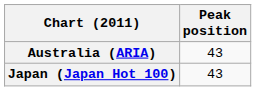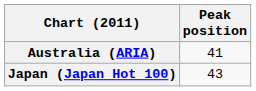Australia (ARIA) | Peak position: 43 -> 41
